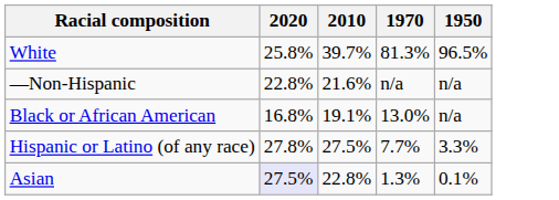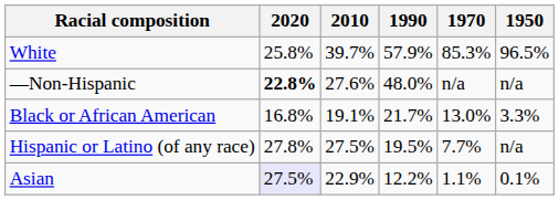+ column: 1990 | 57.9% | 48.0% | 21.7% | 19.5% | 12.2%
White | 1970: 81.3% -> 85.3%
—Non-Hispanic | 2020: normal -> bold
—Non-Hispanic | 2010: 21.6% -> 27.6%
Black or African American | 1950: n/a -> 3.3%
Hispanic or Latino (of any race) | 1950: 3.3% -> n/a
Asian | 2010: 22.8% -> 22.9%
Asian | 1970: 1.3% -> 1.1%
